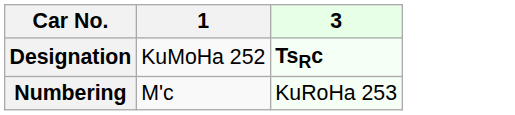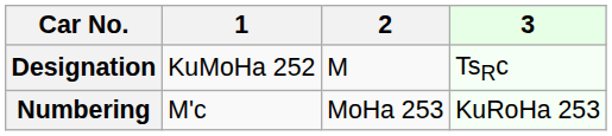+ column: 2 | M | MoHa 253
Designation | 3: bold -> normal
